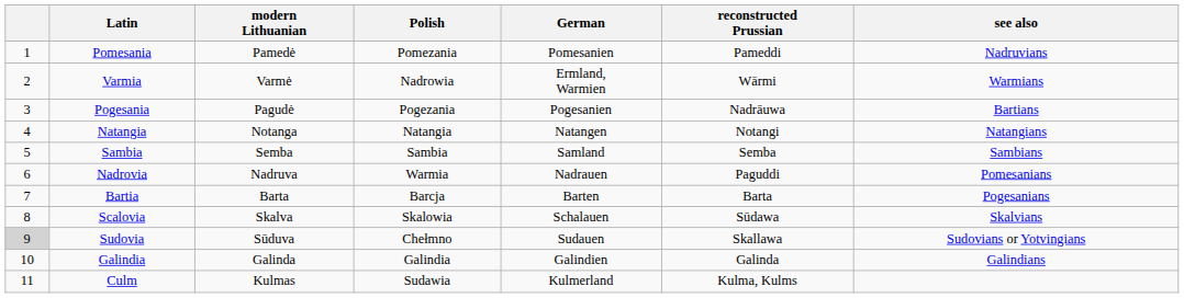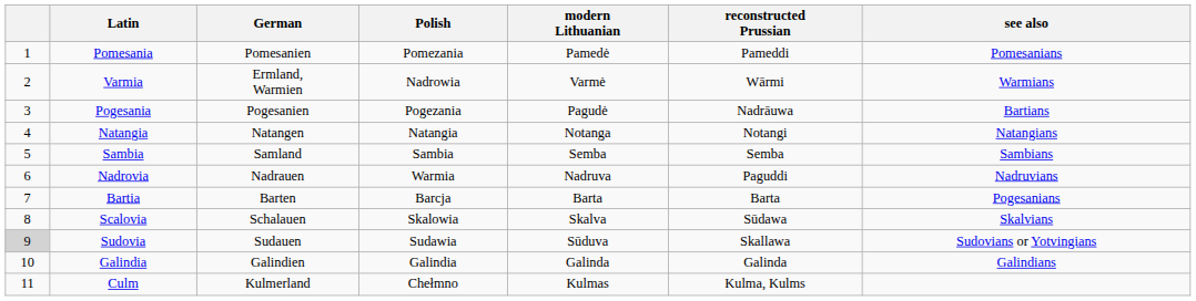columns swapped: German <-> modern Lithuanian
Pomesania | see also: Nadruvians -> Pomesanians
Nadrovia | see also: Pomesanians -> Nadruvians
Sudovia | Polish: Chełmno -> Sudawia
Culm | Polish: Sudawia -> Chełmno
